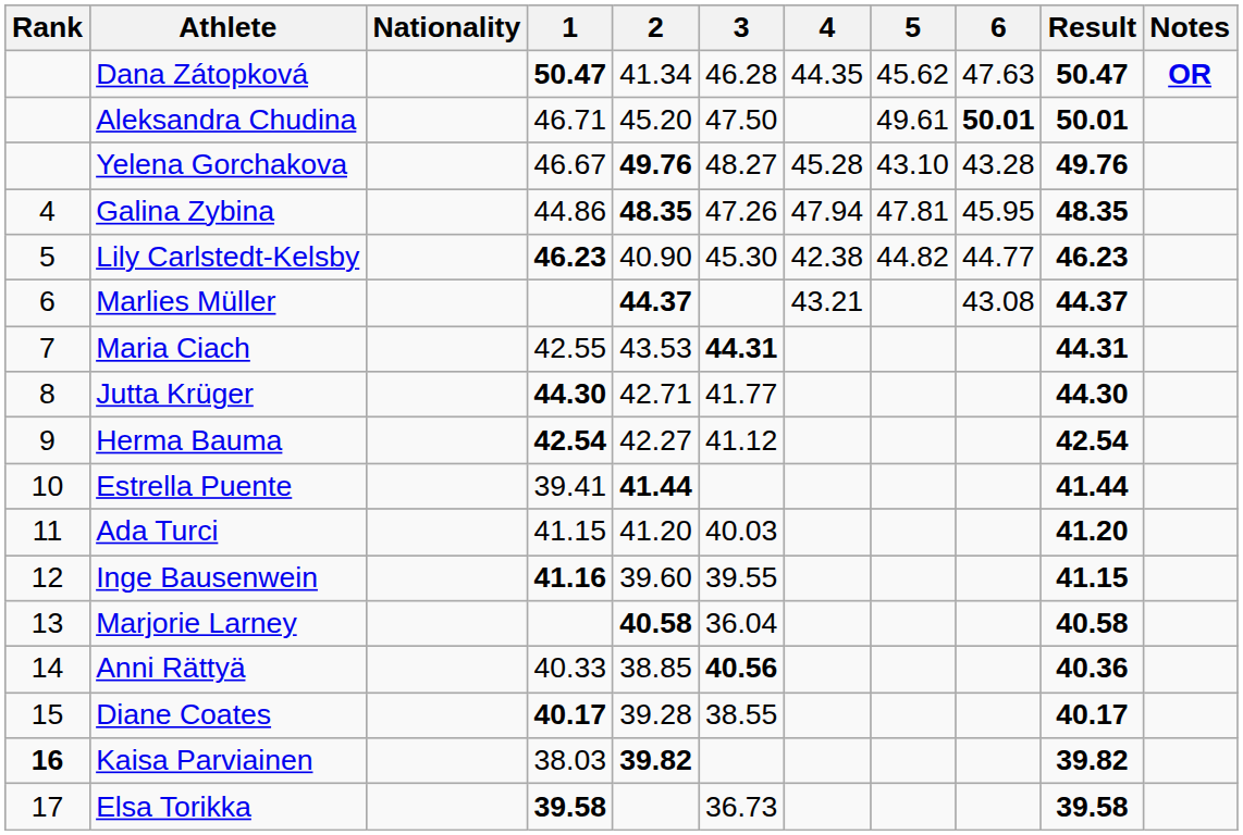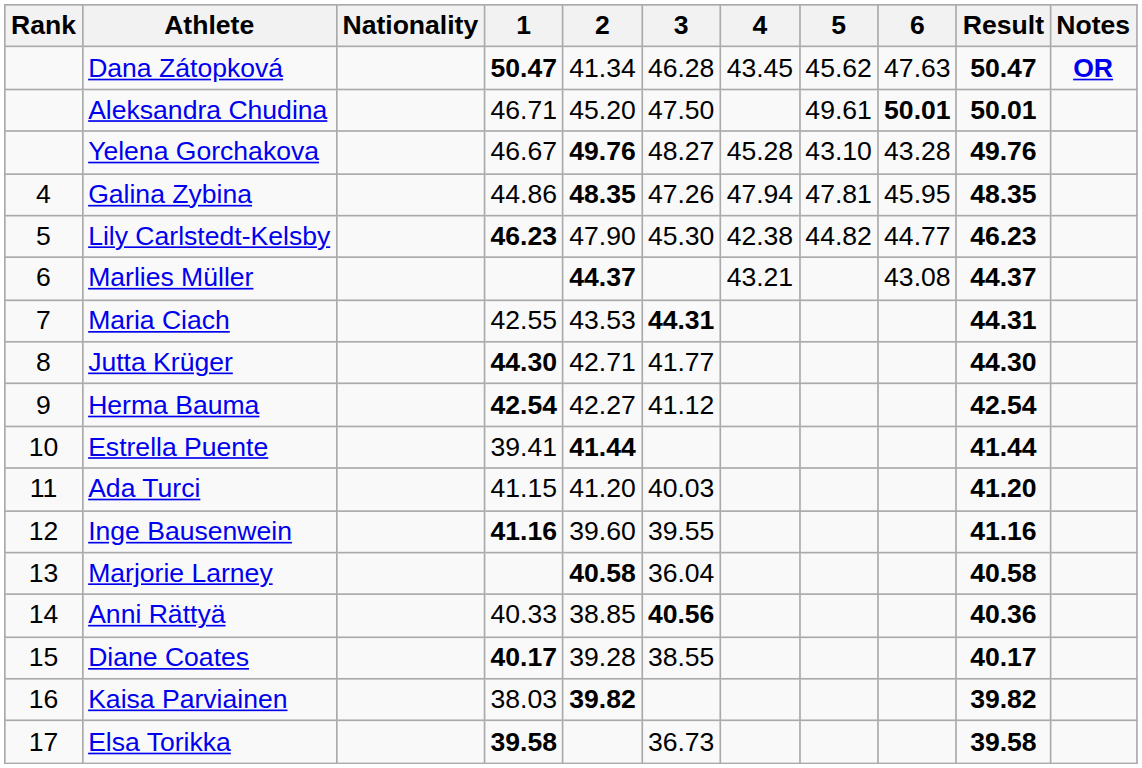Dana Zátopková | 4: 44.35 -> 43.45
Lily Carlstedt-Kelsby | 2: 40.90 -> 47.90
Inge Bausenwein | Result: 41.15 -> 41.16
Kaisa Parviainen | Rank: bold -> normal
